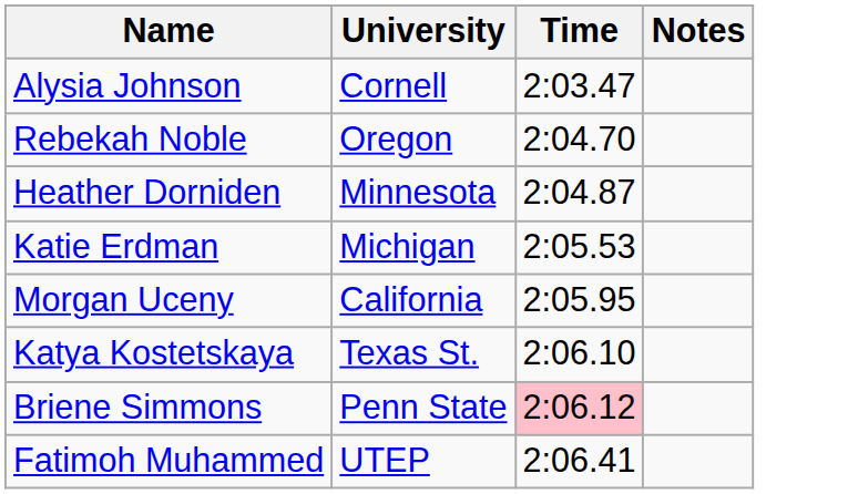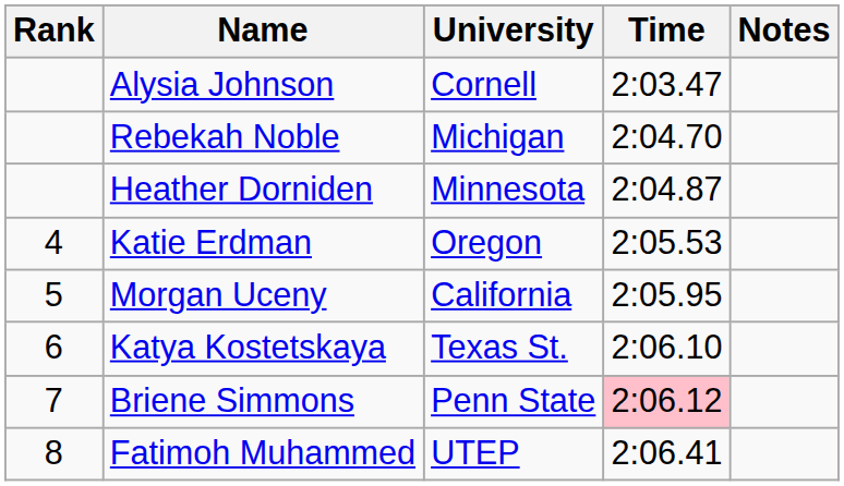+ column: Rank | 4 | 5 | 6 | 7 | 8
Rebekah Noble | University: Oregon -> Michigan
Katie Erdman | University: Michigan -> Oregon
